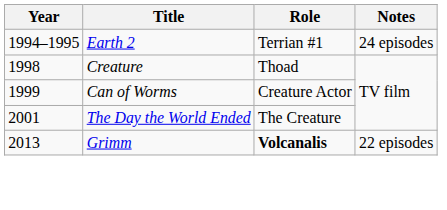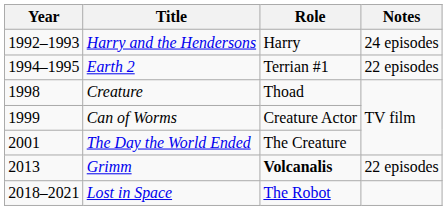+ row: 1992–1993 | Harry and the Hendersons | Harry | 24 episodes
Earth 2 | Notes: 24 episodes -> 22 episodes
+ row: 2018–2021 | Lost in Space | The Robot
